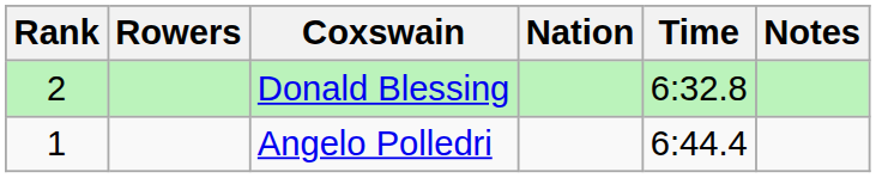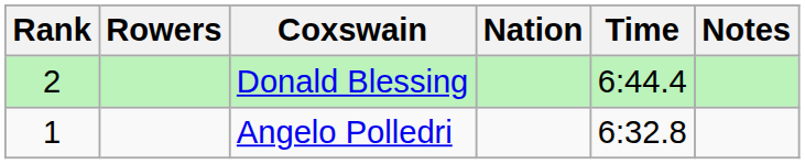Donald Blessing | Time: 6:32.8 -> 6:44.4
Angelo Polledri | Time: 6:44.4 -> 6:32.8
